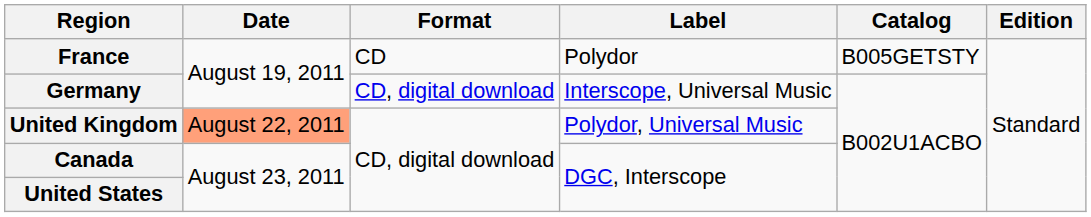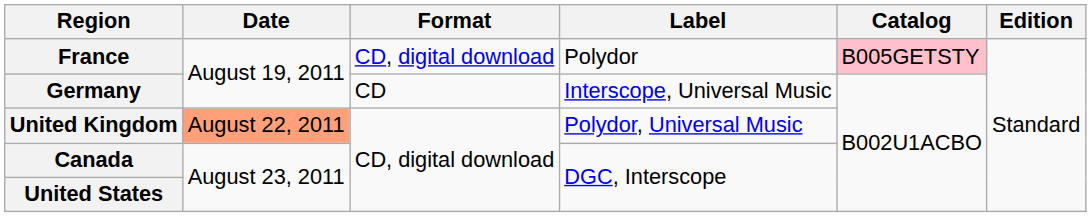France | Format: CD -> CD, digital download
France | Catalog: no background -> pink background
Germany | Format: CD, digital download -> CD
